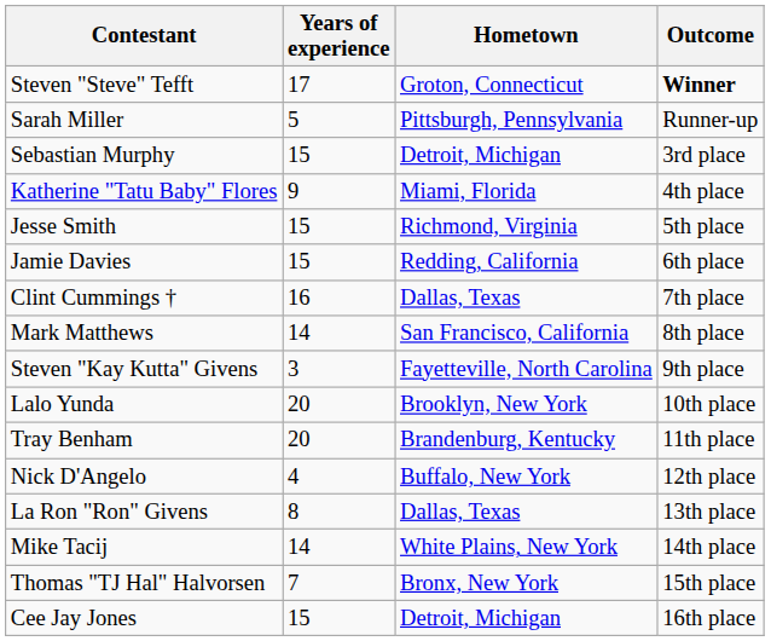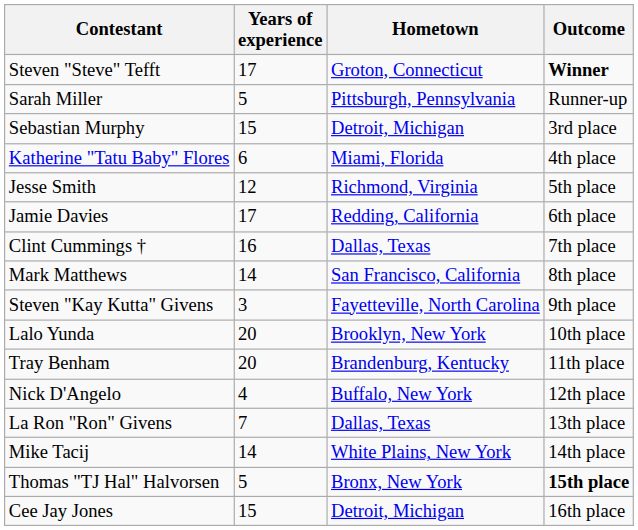Katherine "Tatu Baby" Flores | Years of experience: 9 -> 6
Jesse Smith | Years of experience: 15 -> 12
Jamie Davies | Years of experience: 15 -> 17
La Ron "Ron" Givens | Years of experience: 8 -> 7
Thomas "TJ Hal" Halvorsen | Years of experience: 7 -> 5
Thomas "TJ Hal" Halvorsen | Outcome: normal -> bold
